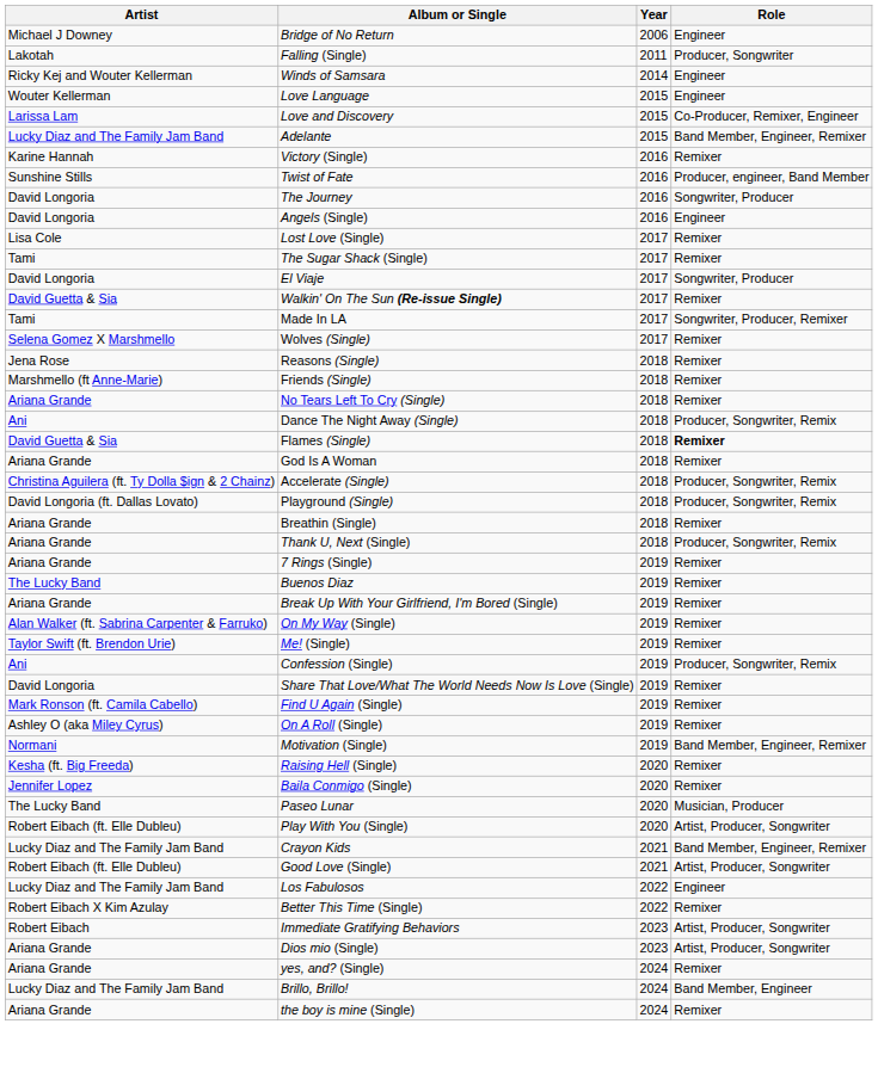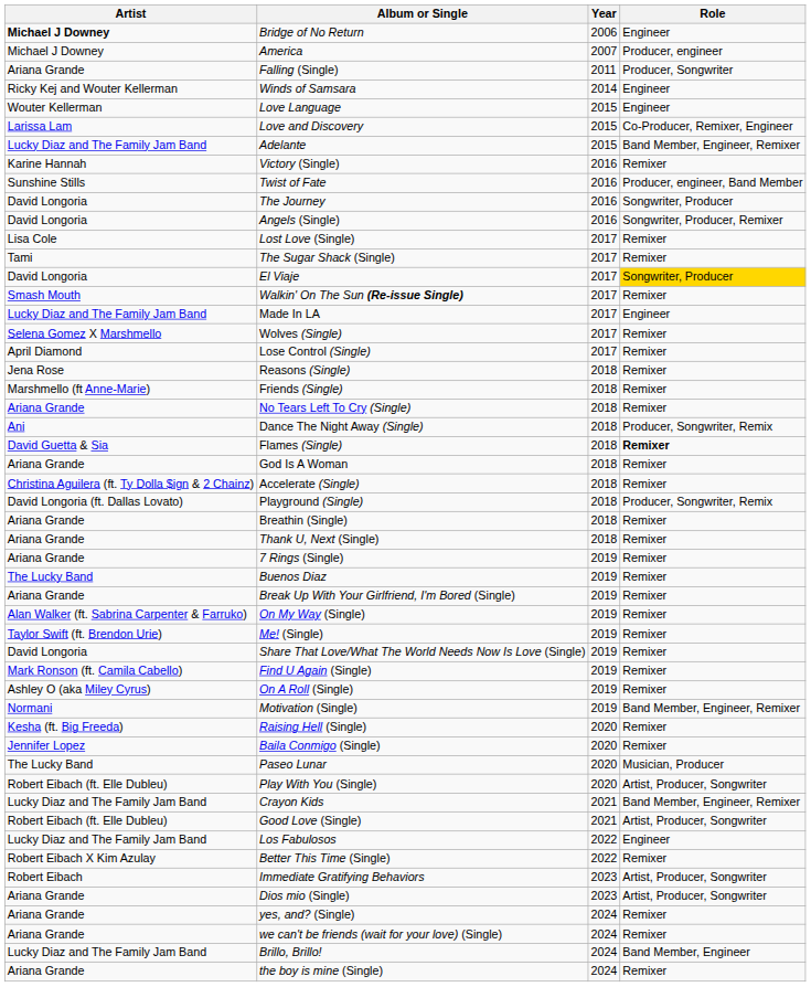Bridge of No Return | Artist: normal -> bold
+ row: Michael J Downey | America | 2007 | Producer, engineer
Falling (Single) | Artist: Lakotah -> Ariana Grande
Angels (Single) | Role: Engineer -> Songwriter, Producer, Remixer
El Viaje | Role: no background -> gold background
Walkin' On The Sun (Re-issue Single) | Artist: David Guetta & Sia -> Smash Mouth
Made In LA | Artist: Tami -> Lucky Diaz and The Family Jam Band
Made In LA | Role: Songwriter, Producer, Remixer -> Engineer
+ row: April Diamond | Lose Control (Single) | 2017 | Remixer
Accelerate (Single) | Role: Producer, Songwriter, Remix -> Remixer
Thank U, Next (Single) | Role: Producer, Songwriter, Remix -> Remixer
- row: Ani | Confession (Single) | 2019 | Producer, Songwriter, Remix
+ row: Ariana Grande | we can't be friends (wait for your love) (Single) | 2024 | Remixer
